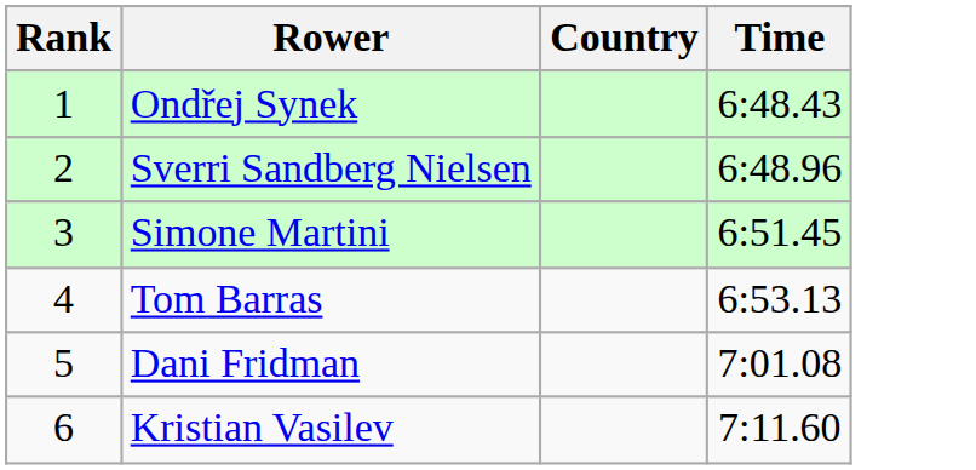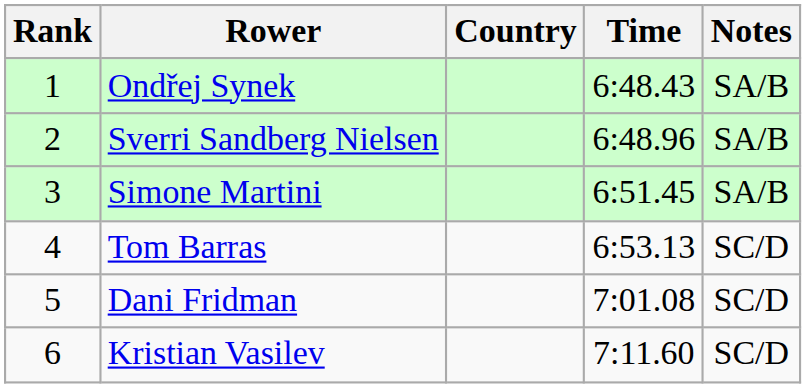+ column: Notes | SA/B | SA/B | SA/B | SC/D | SC/D | SC/D
